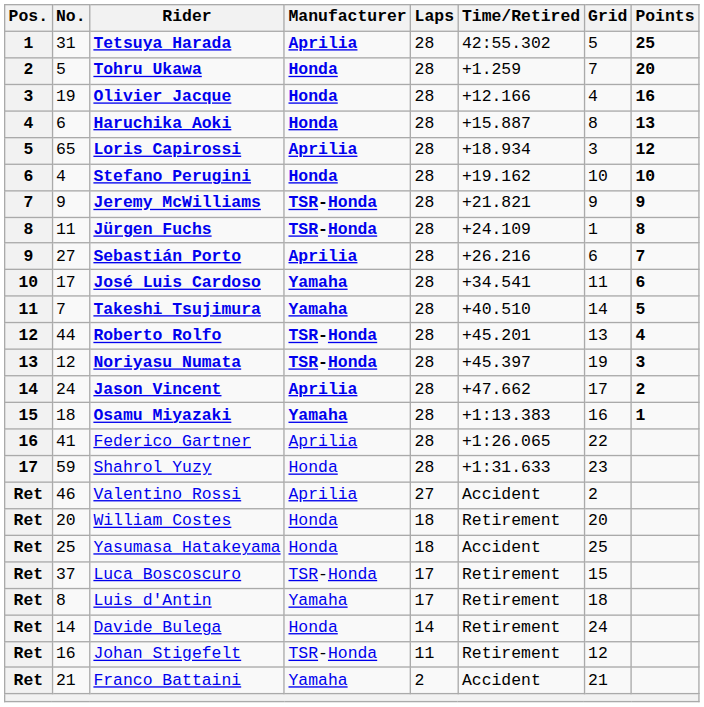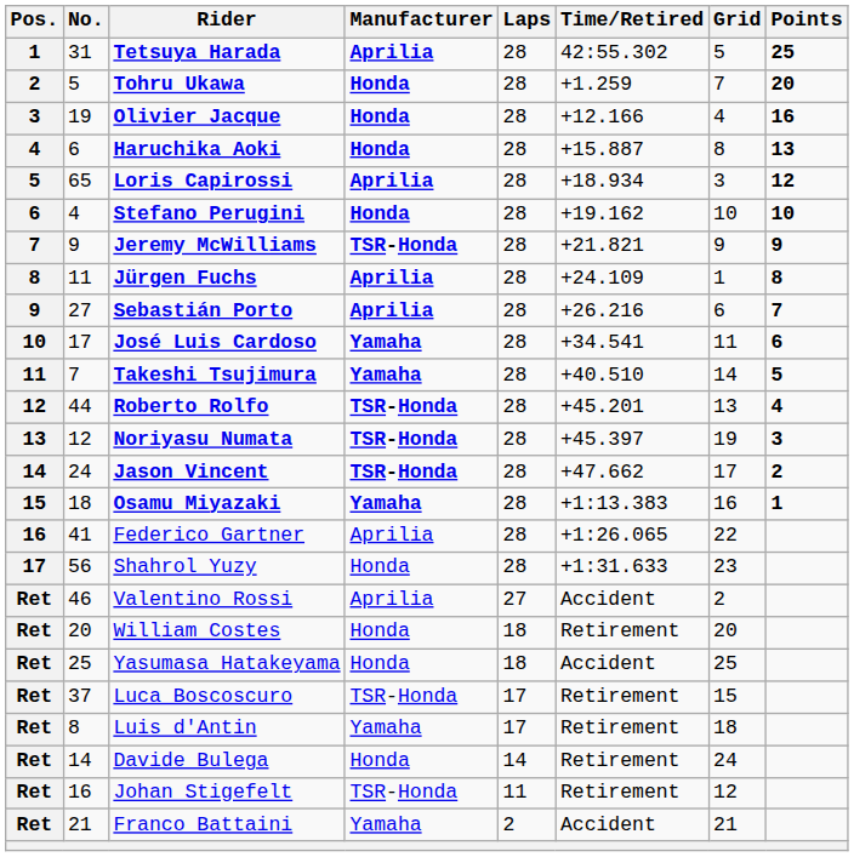Jürgen Fuchs | Manufacturer: TSR-Honda -> Aprilia
Jason Vincent | Manufacturer: Aprilia -> TSR-Honda
Shahrol Yuzy | No.: 59 -> 56
